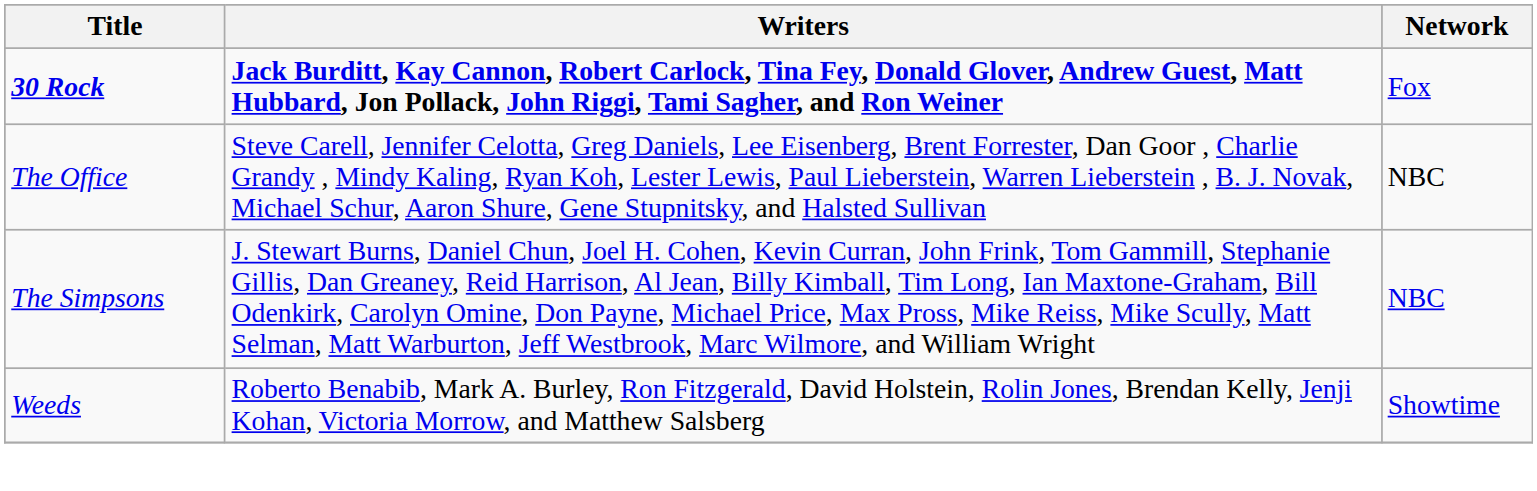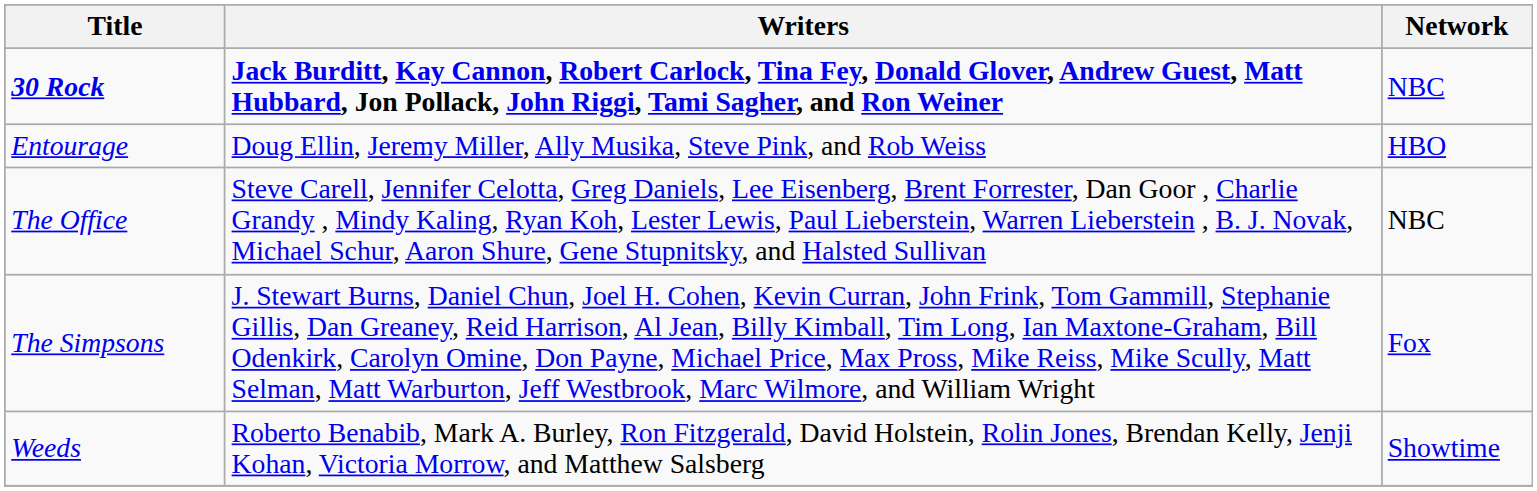30 Rock | Network: Fox -> NBC
+ row: Entourage | Doug Ellin, Jeremy Miller, Ally Musika, Steve Pink, and Rob Weiss | HBO
The Simpsons | Network: NBC -> Fox
